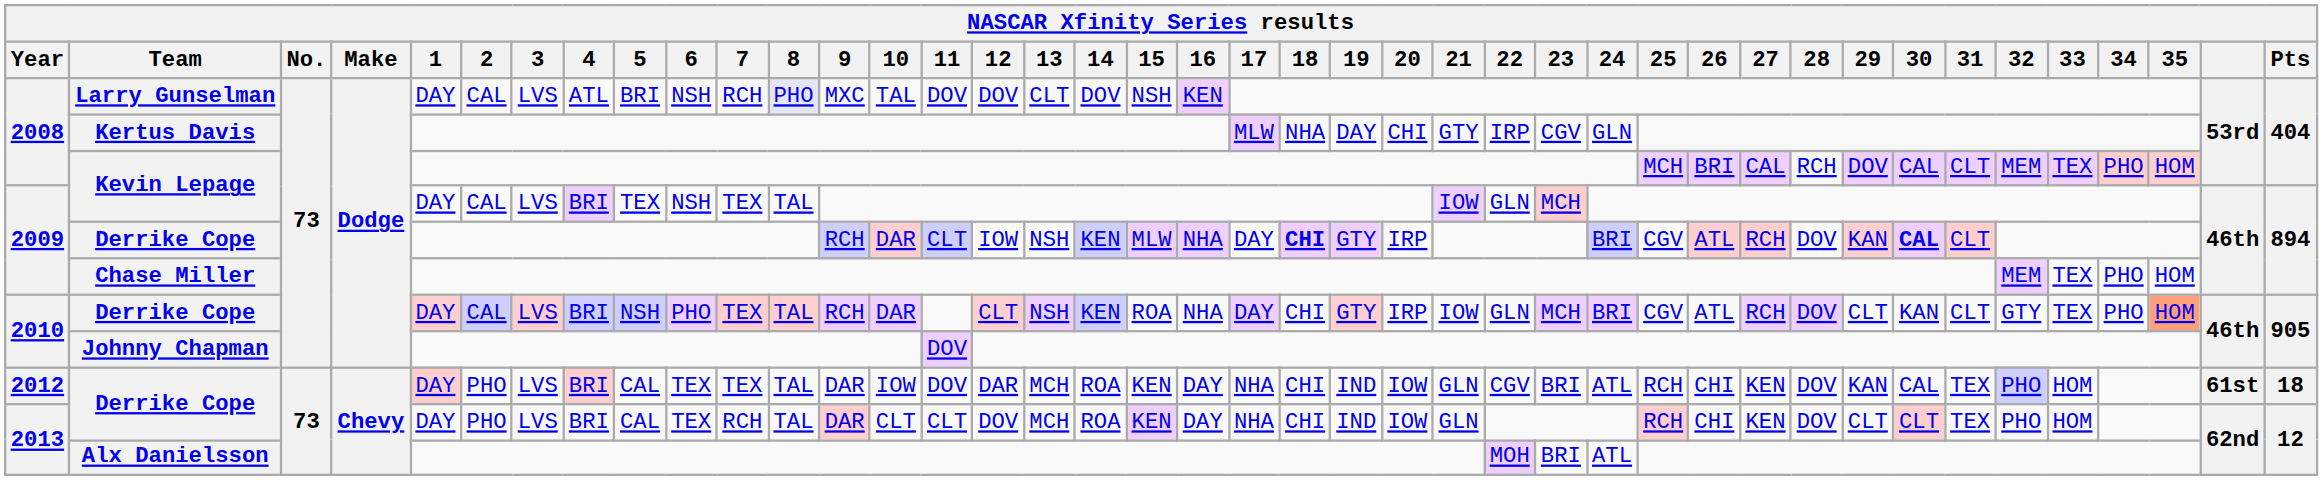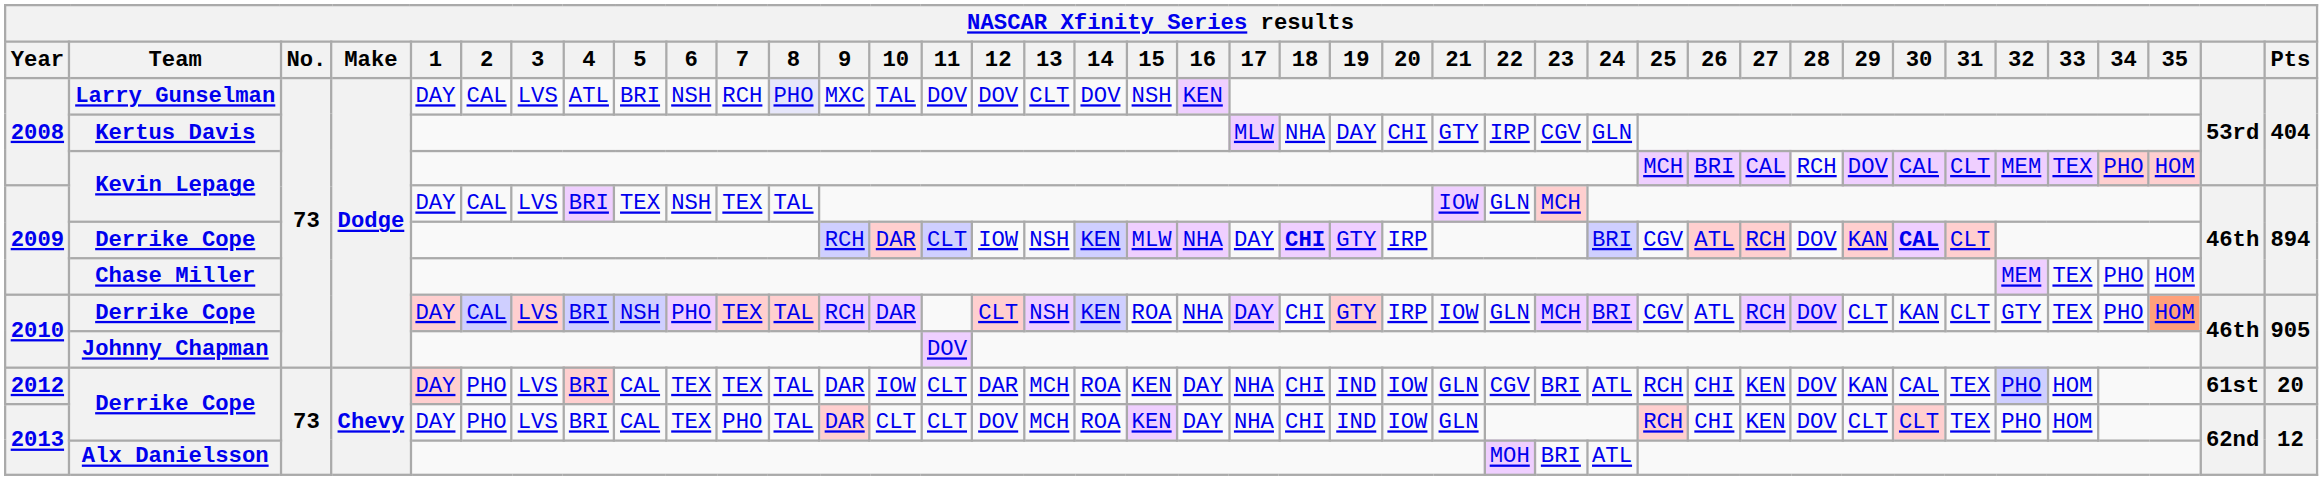2012 / Derrike Cope | 11: DOV -> CLT
2012 / Derrike Cope | Pts: 18 -> 20
2013 / Derrike Cope | 7: RCH -> PHO
